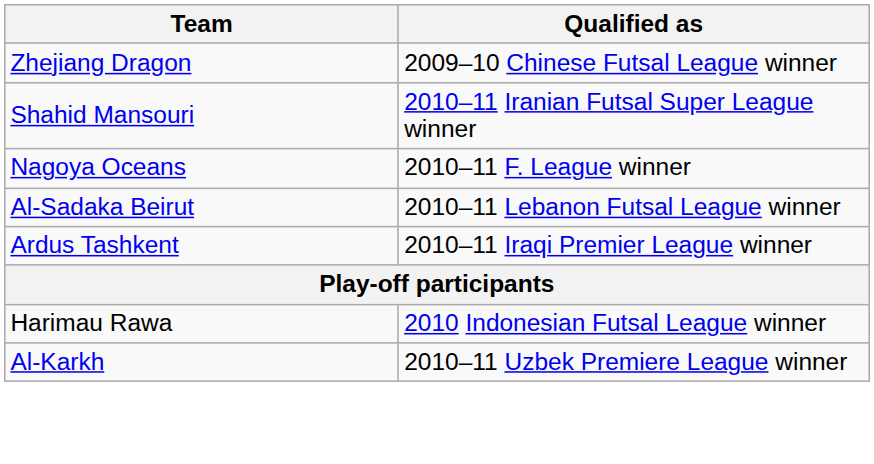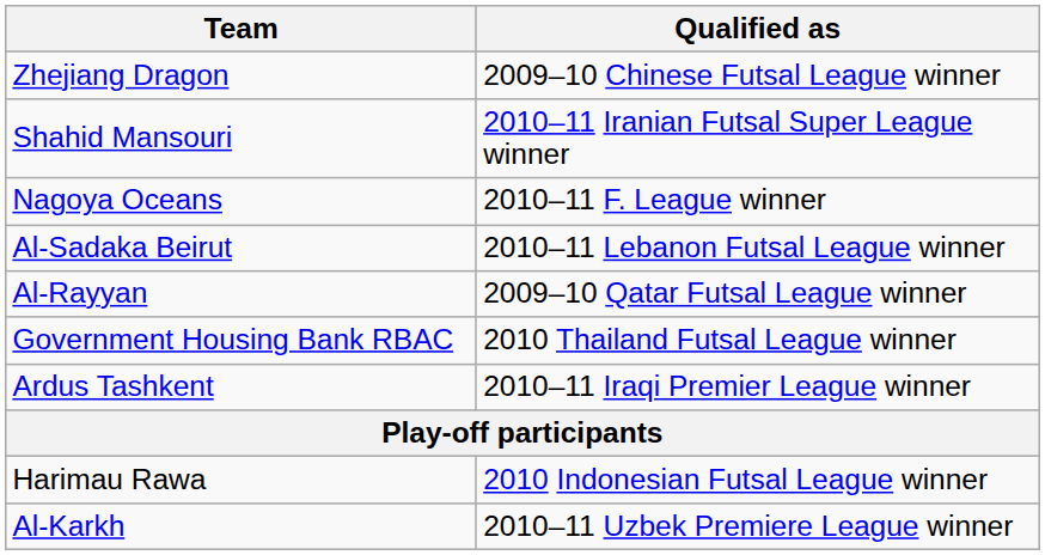+ row: Al-Rayyan | 2009–10 Qatar Futsal League winner
+ row: Government Housing Bank RBAC | 2010 Thailand Futsal League winner
